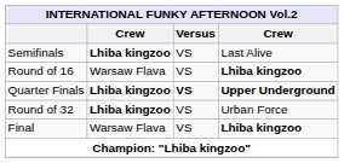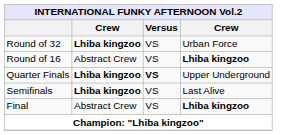rows swapped: Round of 32 <-> Semifinals
Round of 16 | column 2: Warsaw Flava -> Abstract Crew
Quarter Finals | column 4: bold -> normal
Final | column 2: Warsaw Flava -> Abstract Crew
